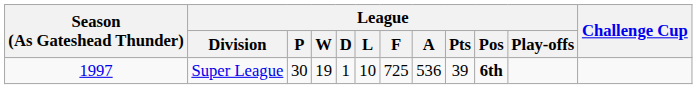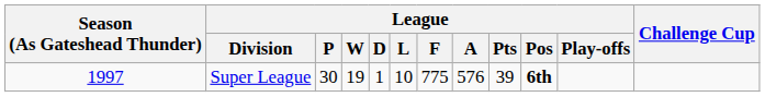Super League | League / F: 725 -> 775
Super League | League / A: 536 -> 576
